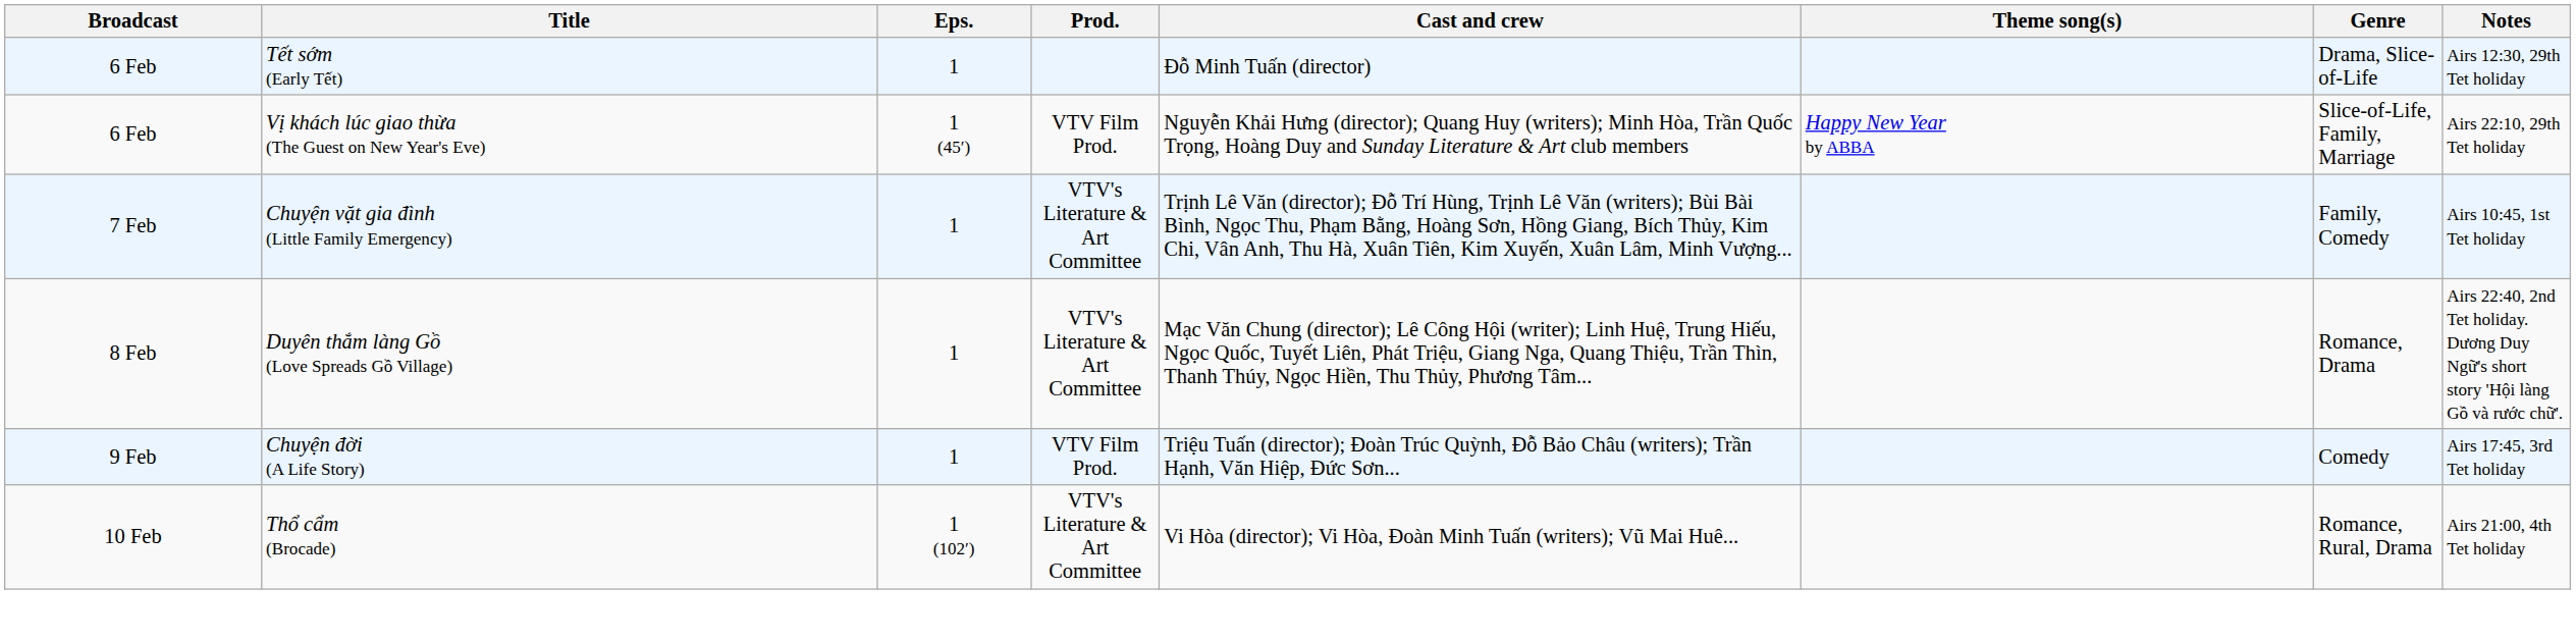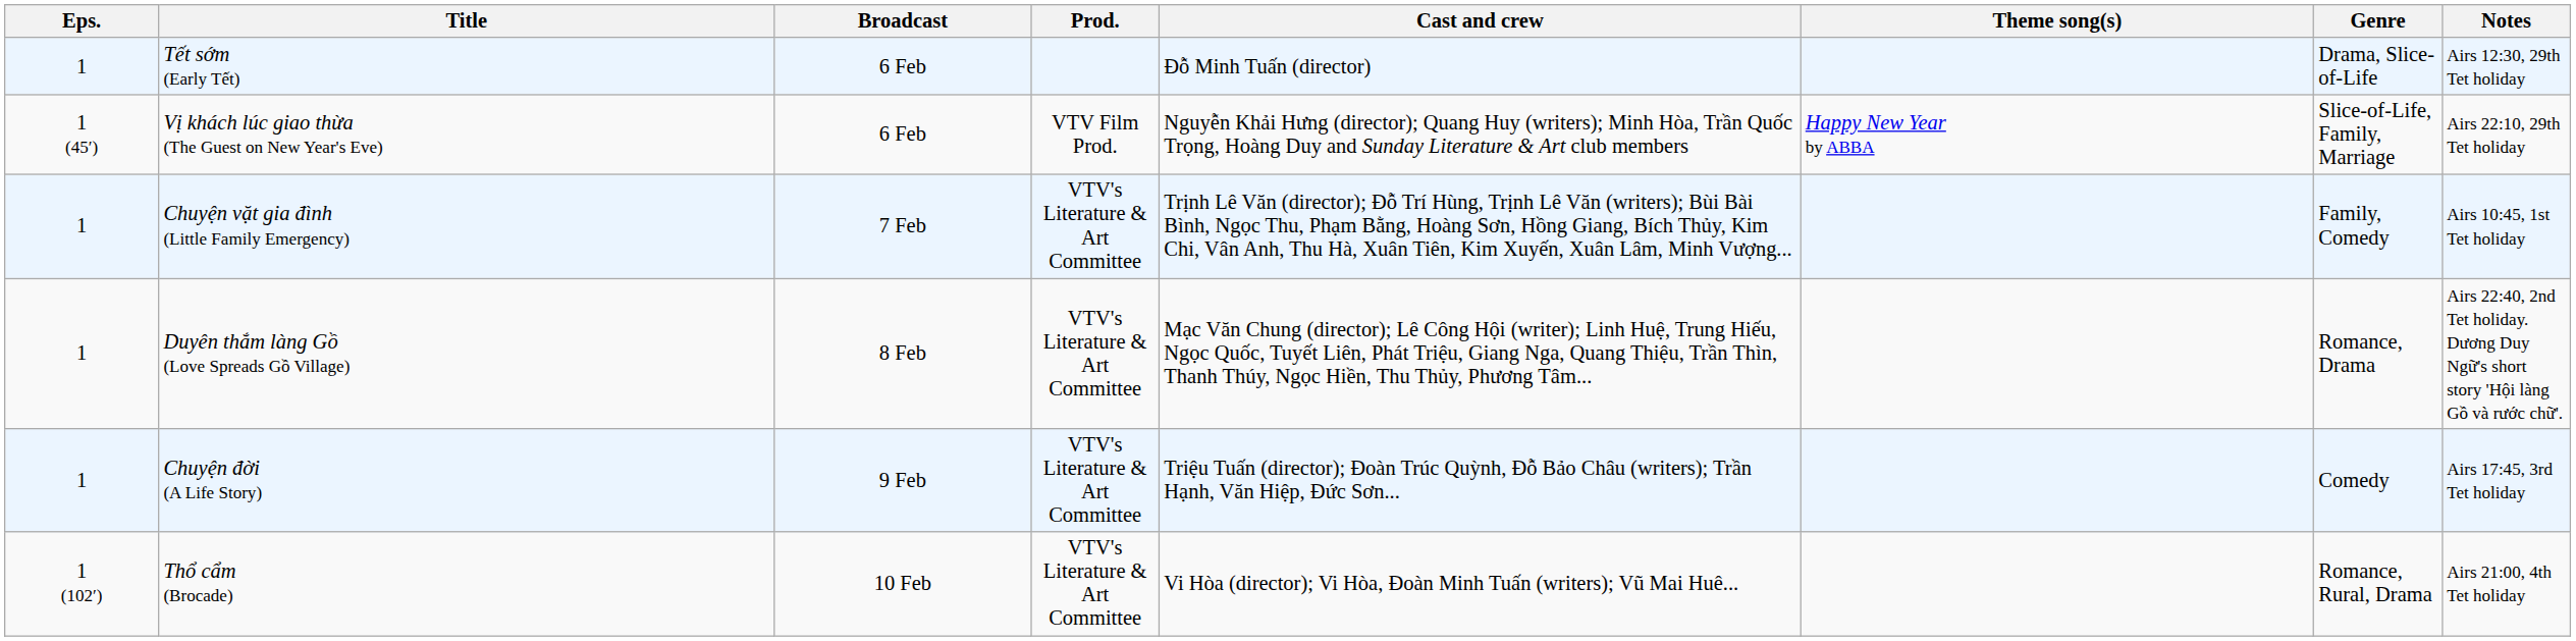columns swapped: Broadcast <-> Eps.
Chuyện đời (A Life Story) | Prod.: VTV Film Prod. -> VTV's Literature & Art Committee
